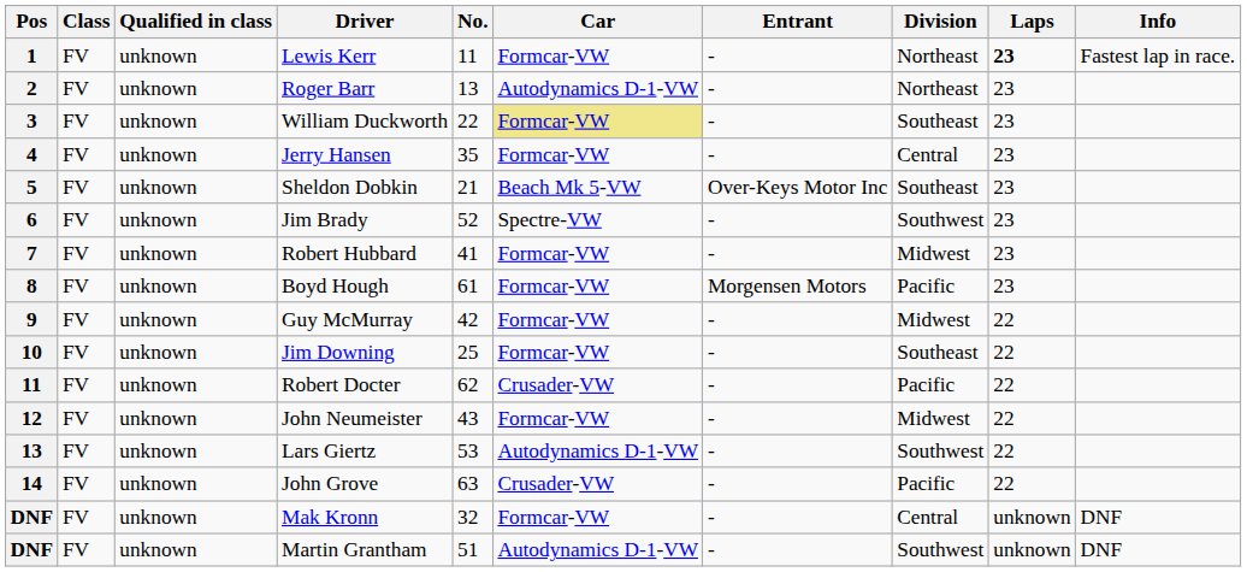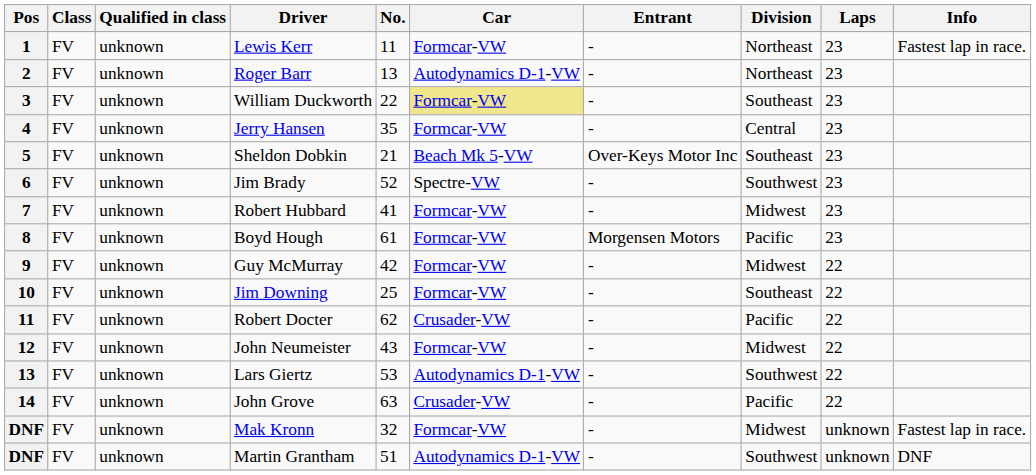Lewis Kerr | Laps: bold -> normal
Mak Kronn | Division: Central -> Midwest
Mak Kronn | Info: DNF -> Fastest lap in race.
